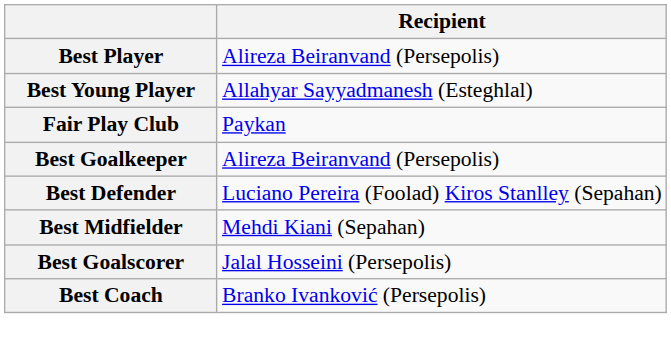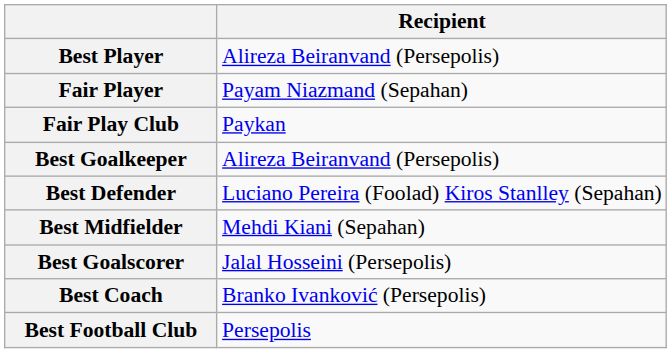- row: Best Young Player | Allahyar Sayyadmanesh (Esteghlal)
+ row: Fair Player | Payam Niazmand (Sepahan)
+ row: Best Football Club | Persepolis
